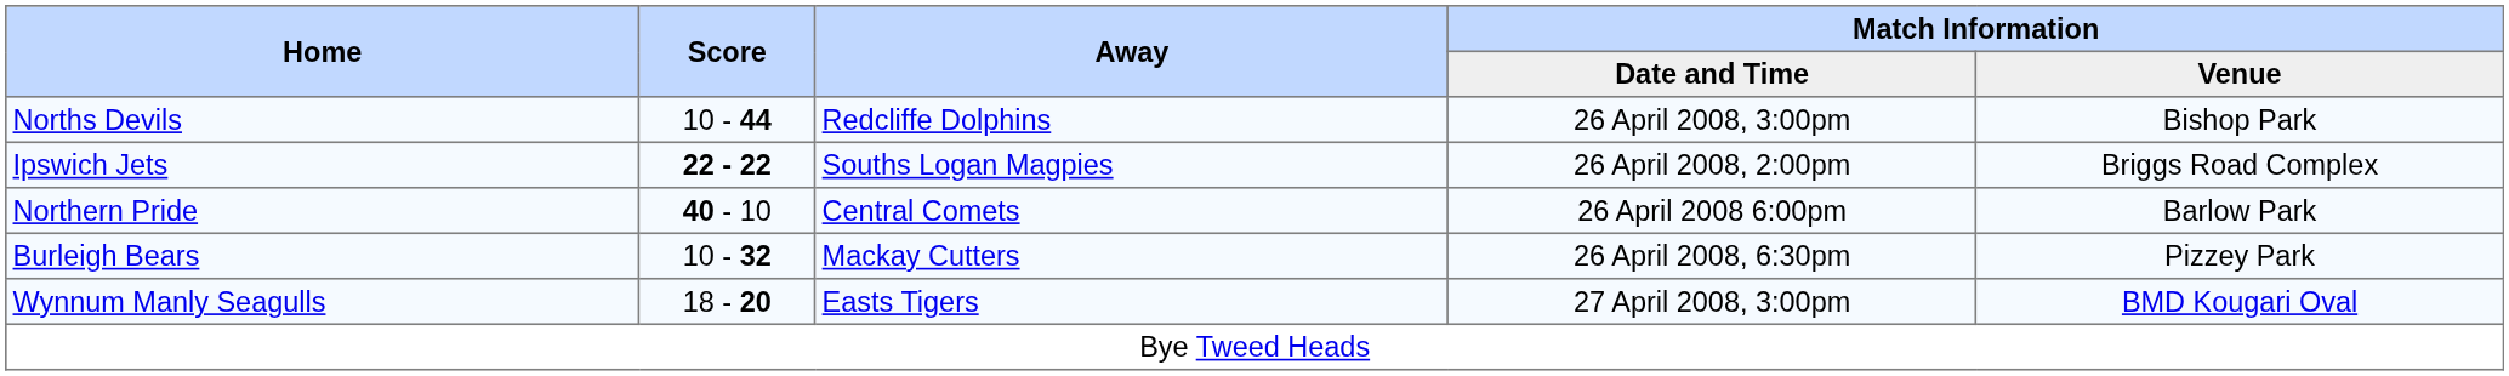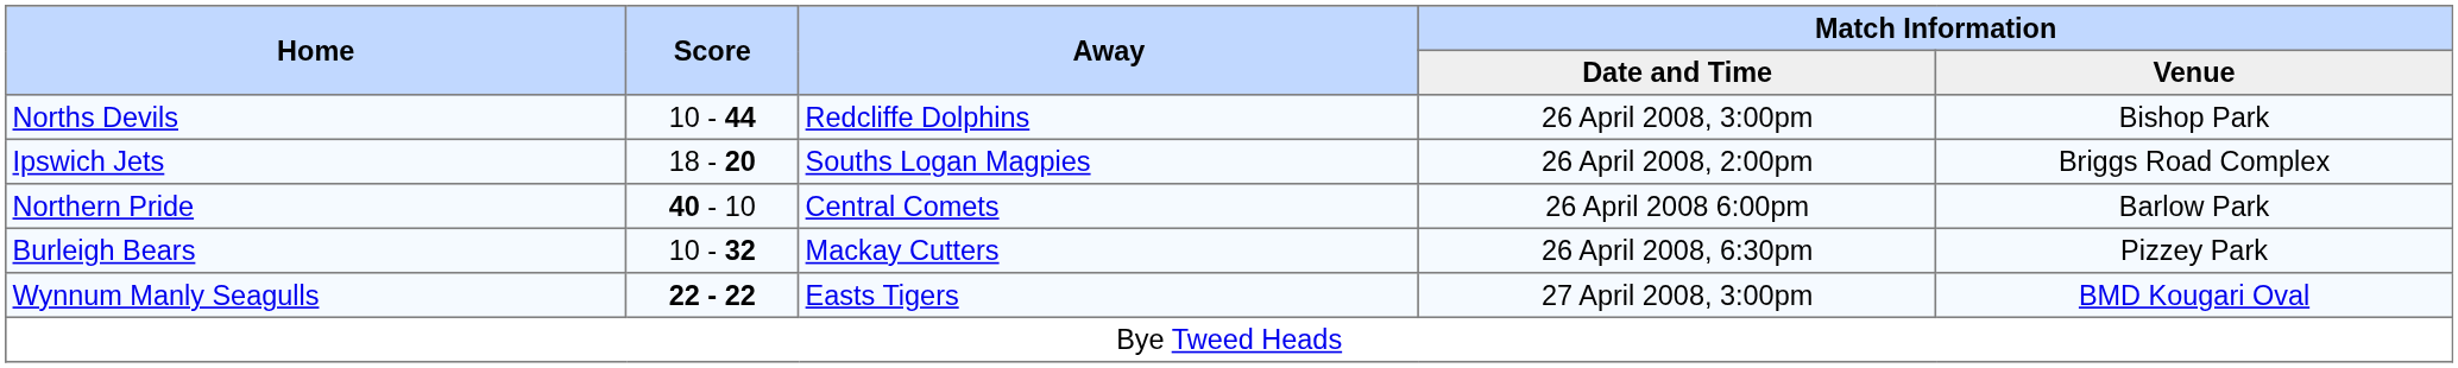Ipswich Jets | Score: 22 - 22 -> 18 - 20
Wynnum Manly Seagulls | Score: 18 - 20 -> 22 - 22
